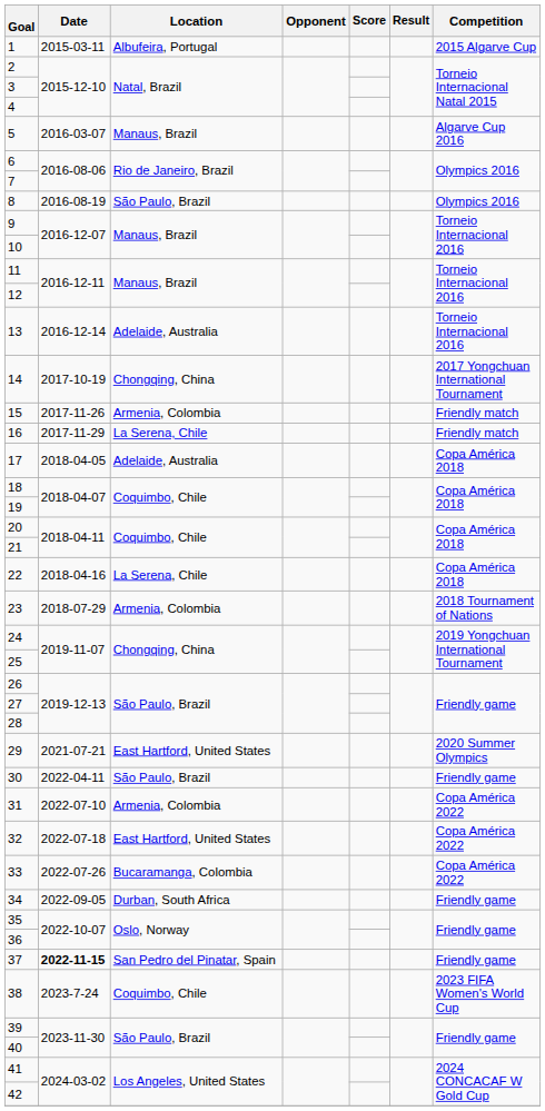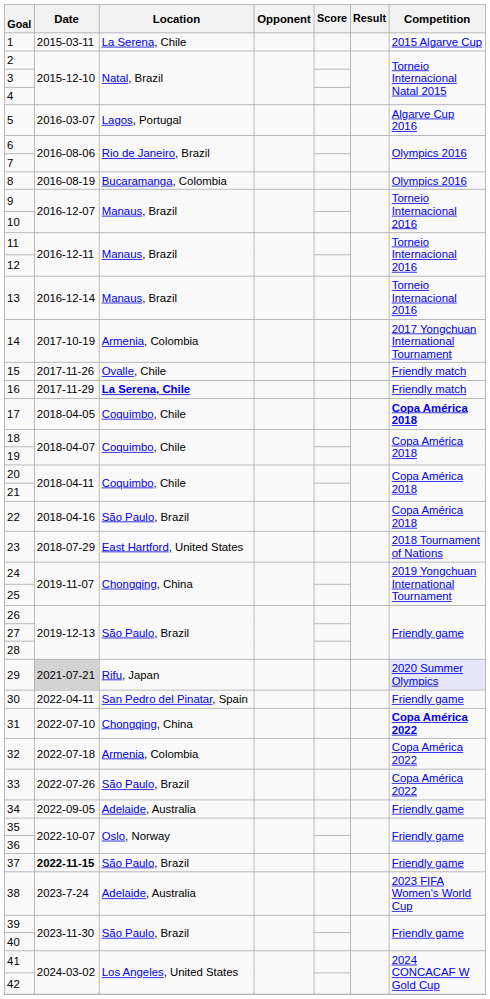1 | Location: Albufeira, Portugal -> La Serena, Chile
5 | Location: Manaus, Brazil -> Lagos, Portugal
8 | Location: São Paulo, Brazil -> Bucaramanga, Colombia
13 | Location: Adelaide, Australia -> Manaus, Brazil
14 | Location: Chongqing, China -> Armenia, Colombia
15 | Location: Armenia, Colombia -> Ovalle, Chile
16 | Location: normal -> bold
17 | Location: Adelaide, Australia -> Coquimbo, Chile
17 | Competition: normal -> bold
22 | Location: La Serena, Chile -> São Paulo, Brazil
23 | Location: Armenia, Colombia -> East Hartford, United States
29 | Date: no background -> lightgrey background
29 | Location: East Hartford, United States -> Rifu, Japan
29 | Competition: no background -> lavender background
30 | Location: São Paulo, Brazil -> San Pedro del Pinatar, Spain
31 | Location: Armenia, Colombia -> Chongqing, China
31 | Competition: normal -> bold
32 | Location: East Hartford, United States -> Armenia, Colombia
33 | Location: Bucaramanga, Colombia -> São Paulo, Brazil
34 | Location: Durban, South Africa -> Adelaide, Australia
37 | Location: San Pedro del Pinatar, Spain -> São Paulo, Brazil
38 | Location: Coquimbo, Chile -> Adelaide, Australia
